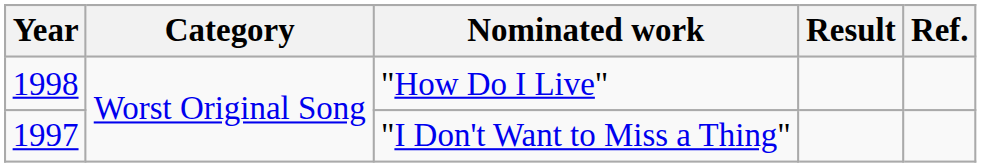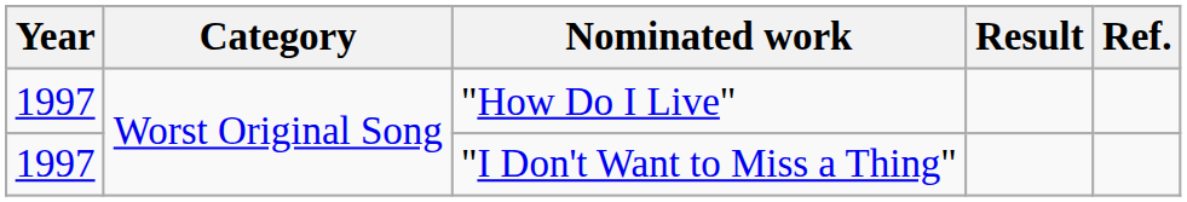"How Do I Live" | Year: 1998 -> 1997
